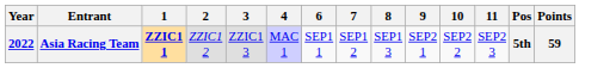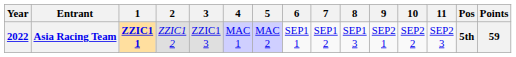+ column: 5 | MAC 2
